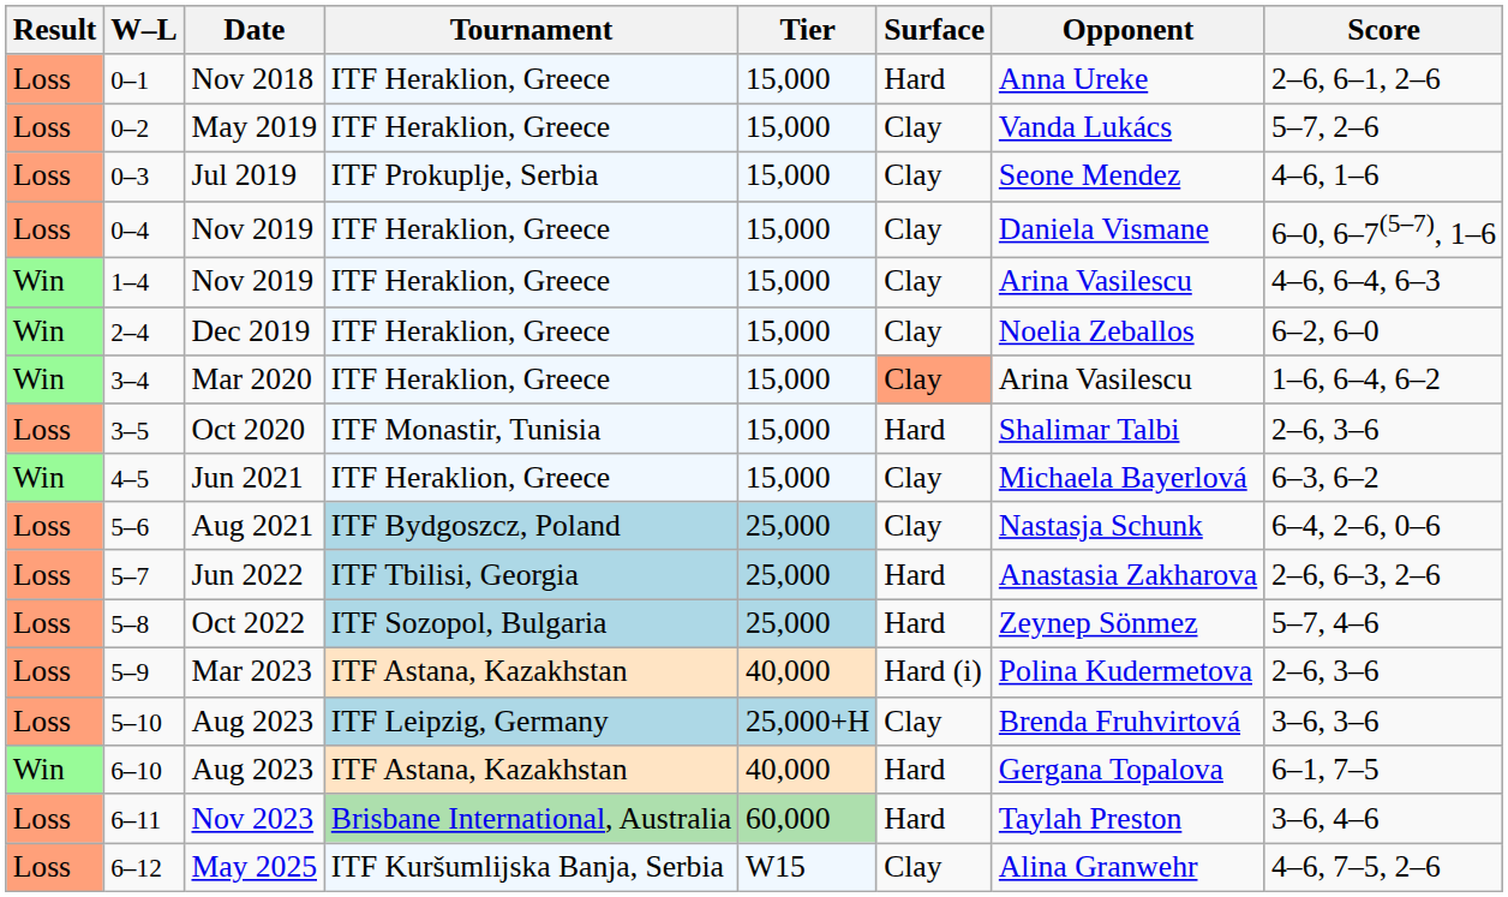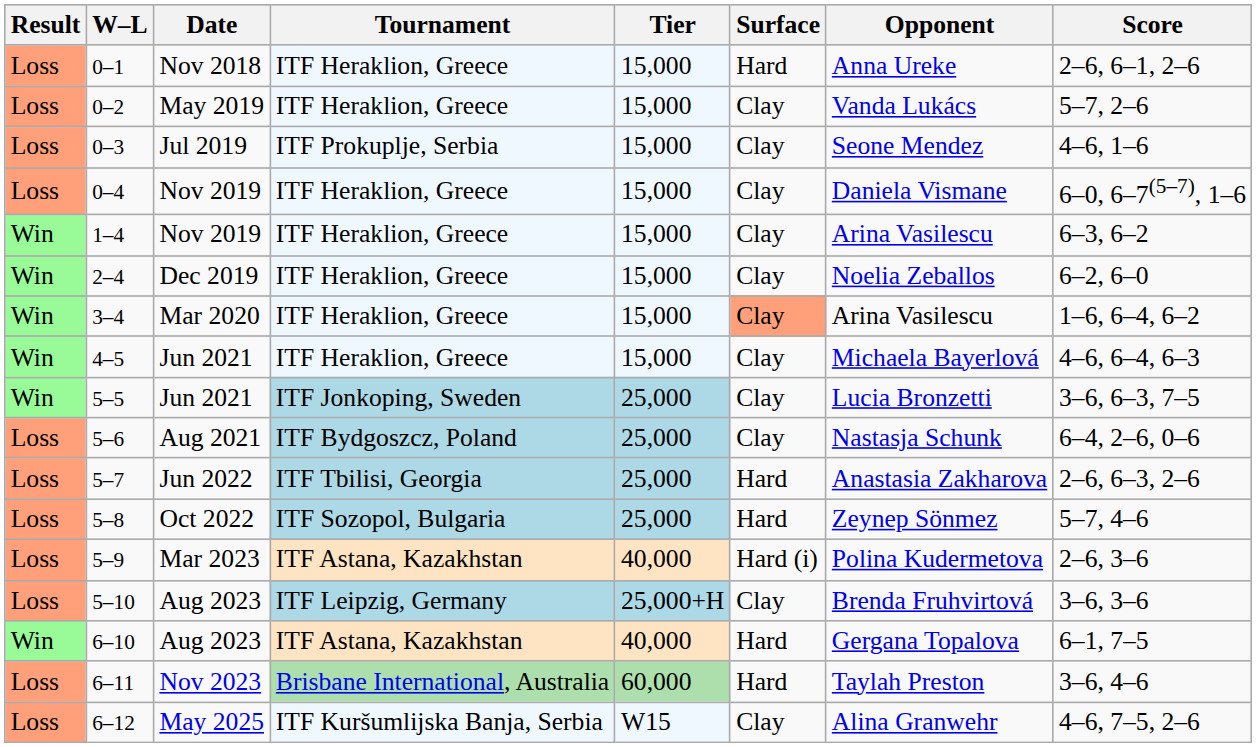1–4 | Score: 4–6, 6–4, 6–3 -> 6–3, 6–2
- row: Loss | 3–5 | Oct 2020 | ITF Monastir, Tunisia | 15,000 | Hard | Shalimar Talbi | 2–6, 3–6
4–5 | Score: 6–3, 6–2 -> 4–6, 6–4, 6–3
+ row: Win | 5–5 | Jun 2021 | ITF Jonkoping, Sweden | 25,000 | Clay | Lucia Bronzetti | 3–6, 6–3, 7–5
